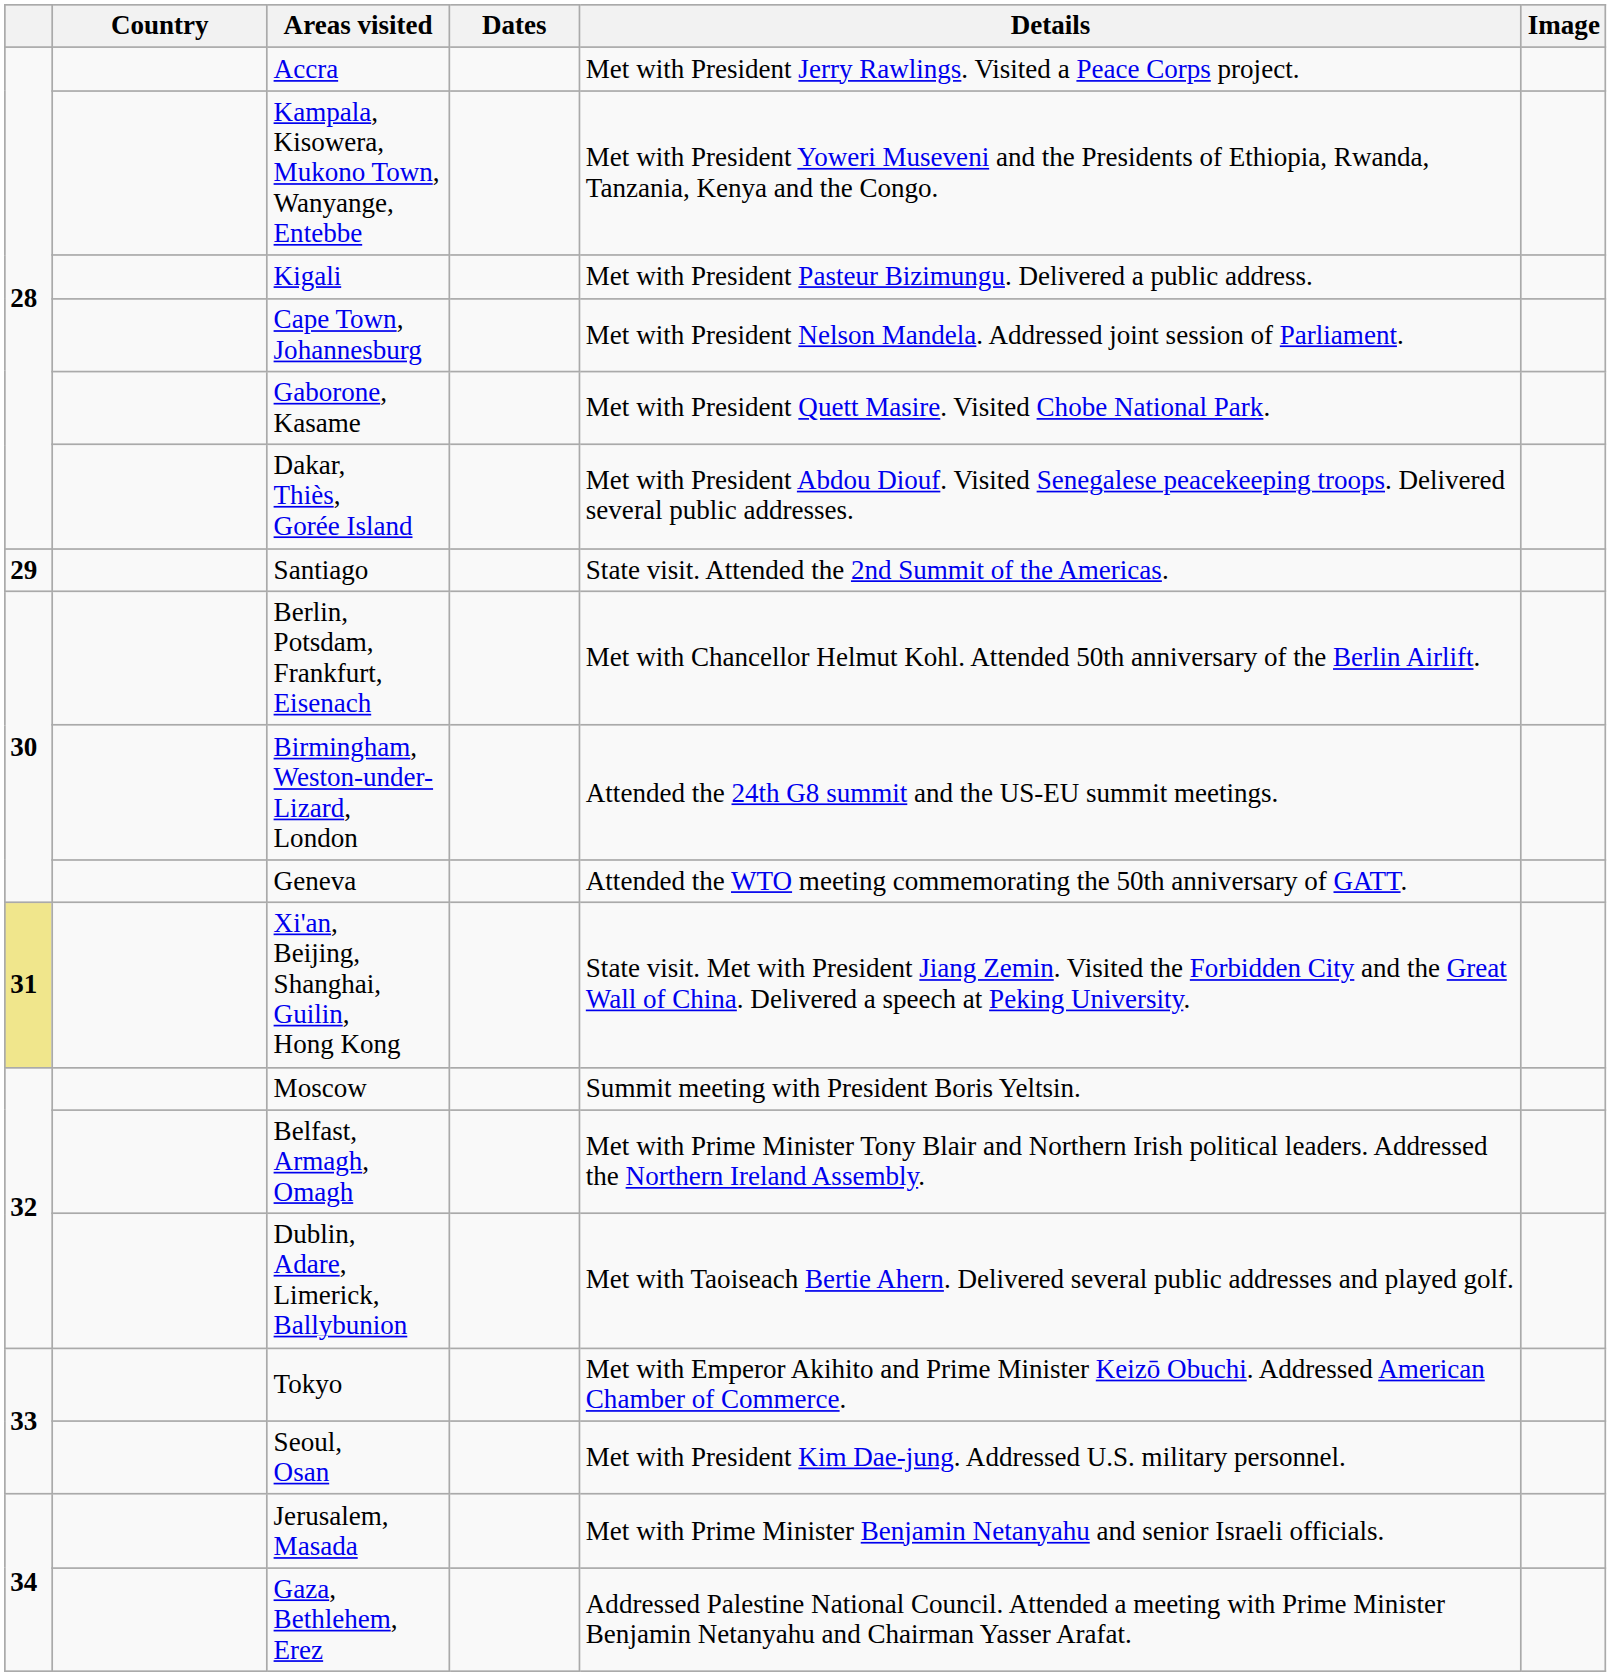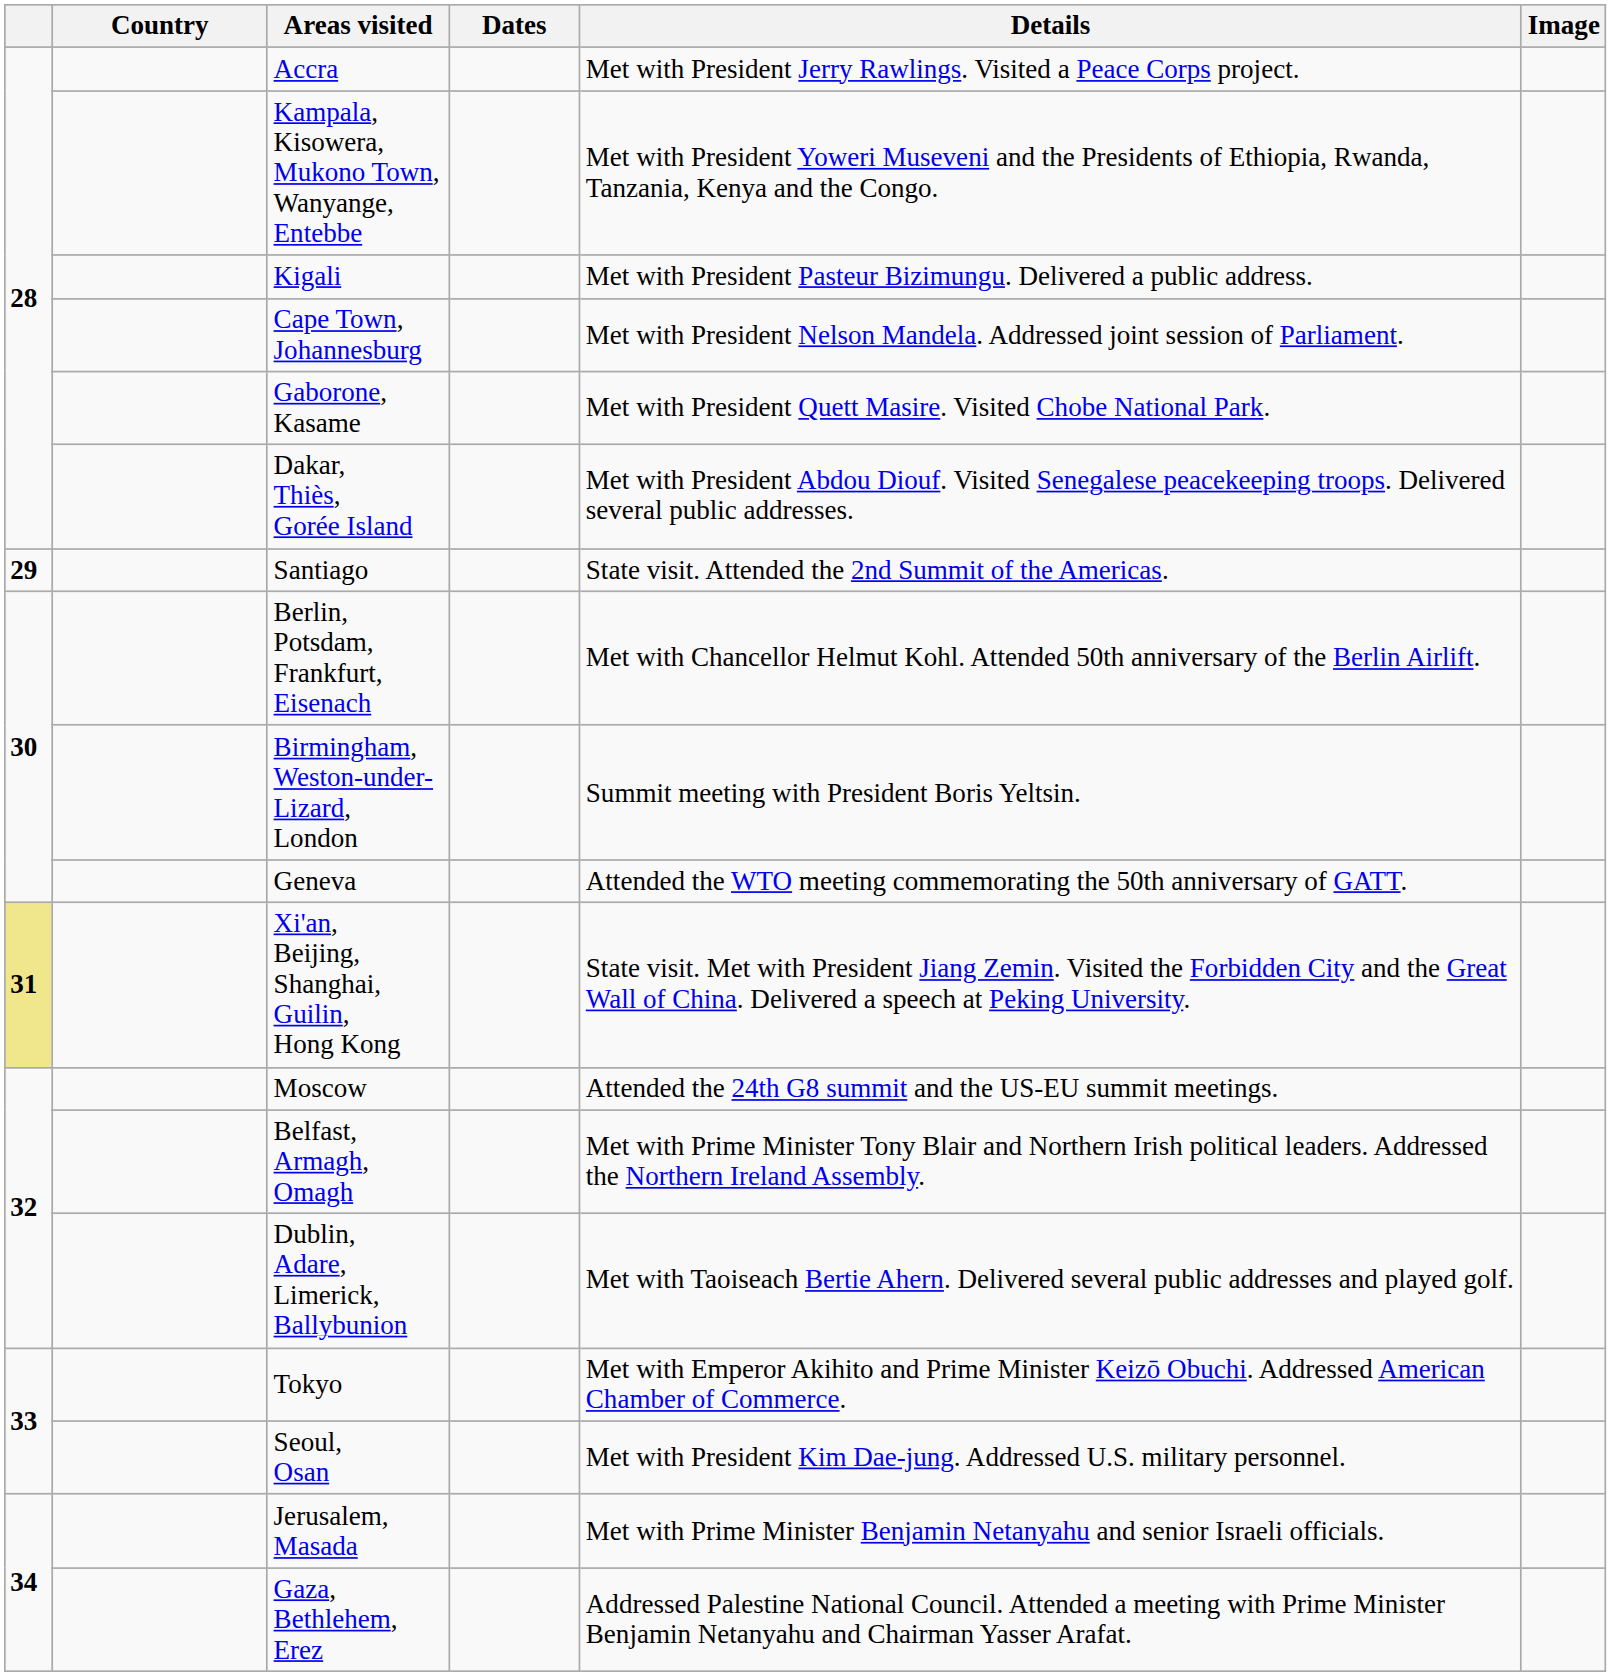Birmingham, Weston-under-Lizard, London | Details: Attended the 24th G8 summit and the US-EU summit meetings. -> Summit meeting with President Boris Yeltsin.
Moscow | Details: Summit meeting with President Boris Yeltsin. -> Attended the 24th G8 summit and the US-EU summit meetings.
